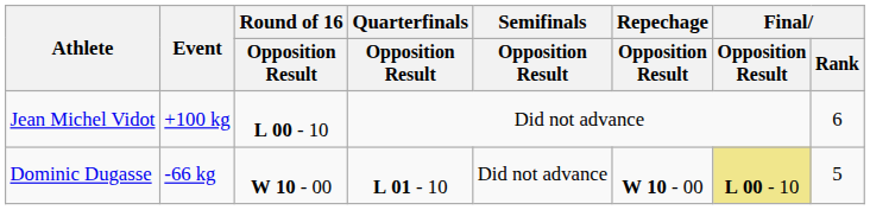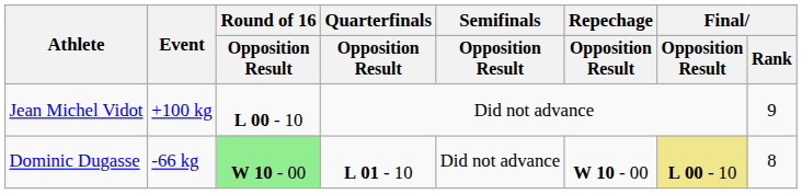Jean Michel Vidot | Final / Rank: 6 -> 9
Dominic Dugasse | Round of 16 / Opposition Result: no background -> lightgreen background
Dominic Dugasse | Final / Rank: 5 -> 8
